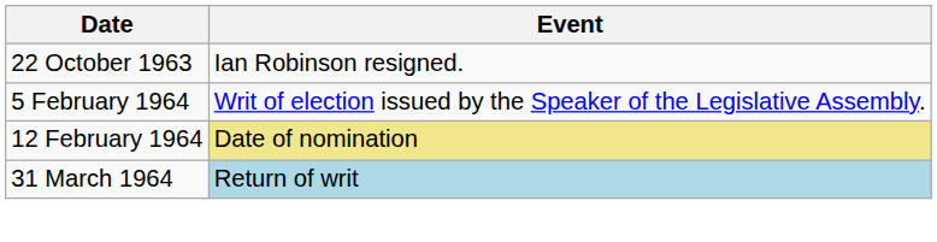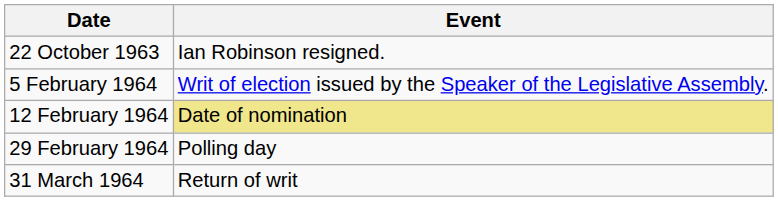+ row: 29 February 1964 | Polling day
31 March 1964 | Event: lightblue background -> no background
